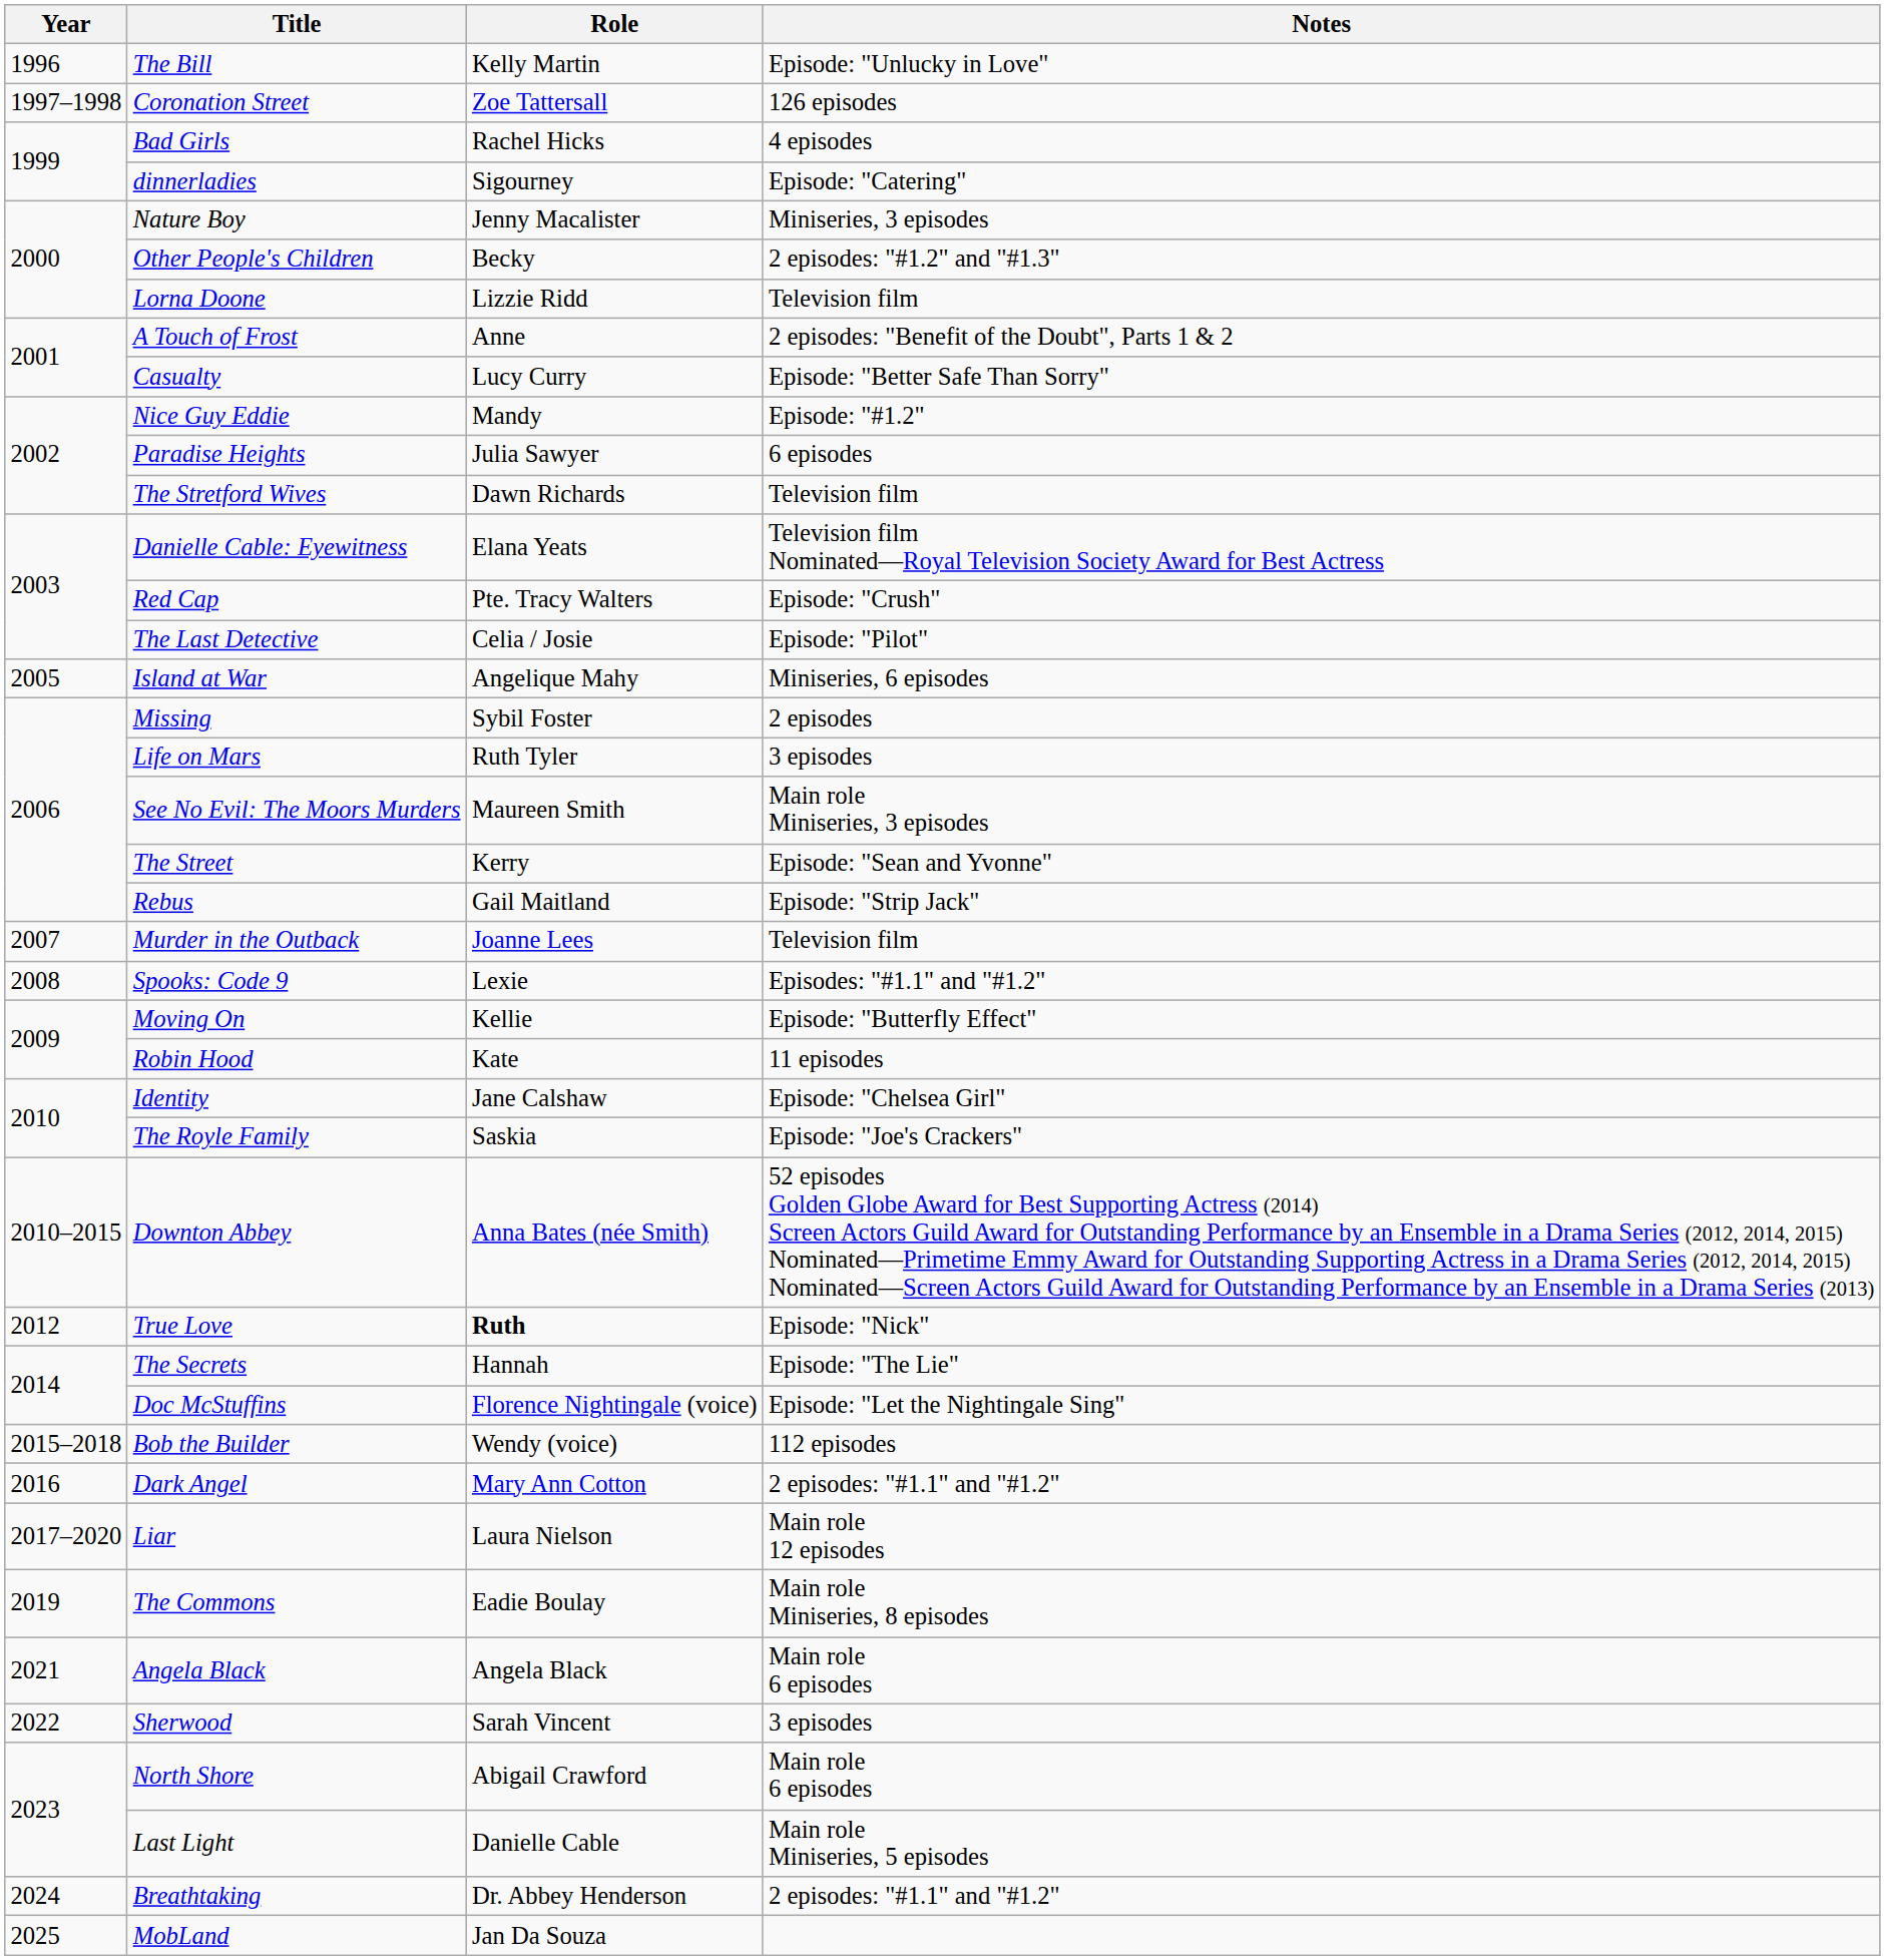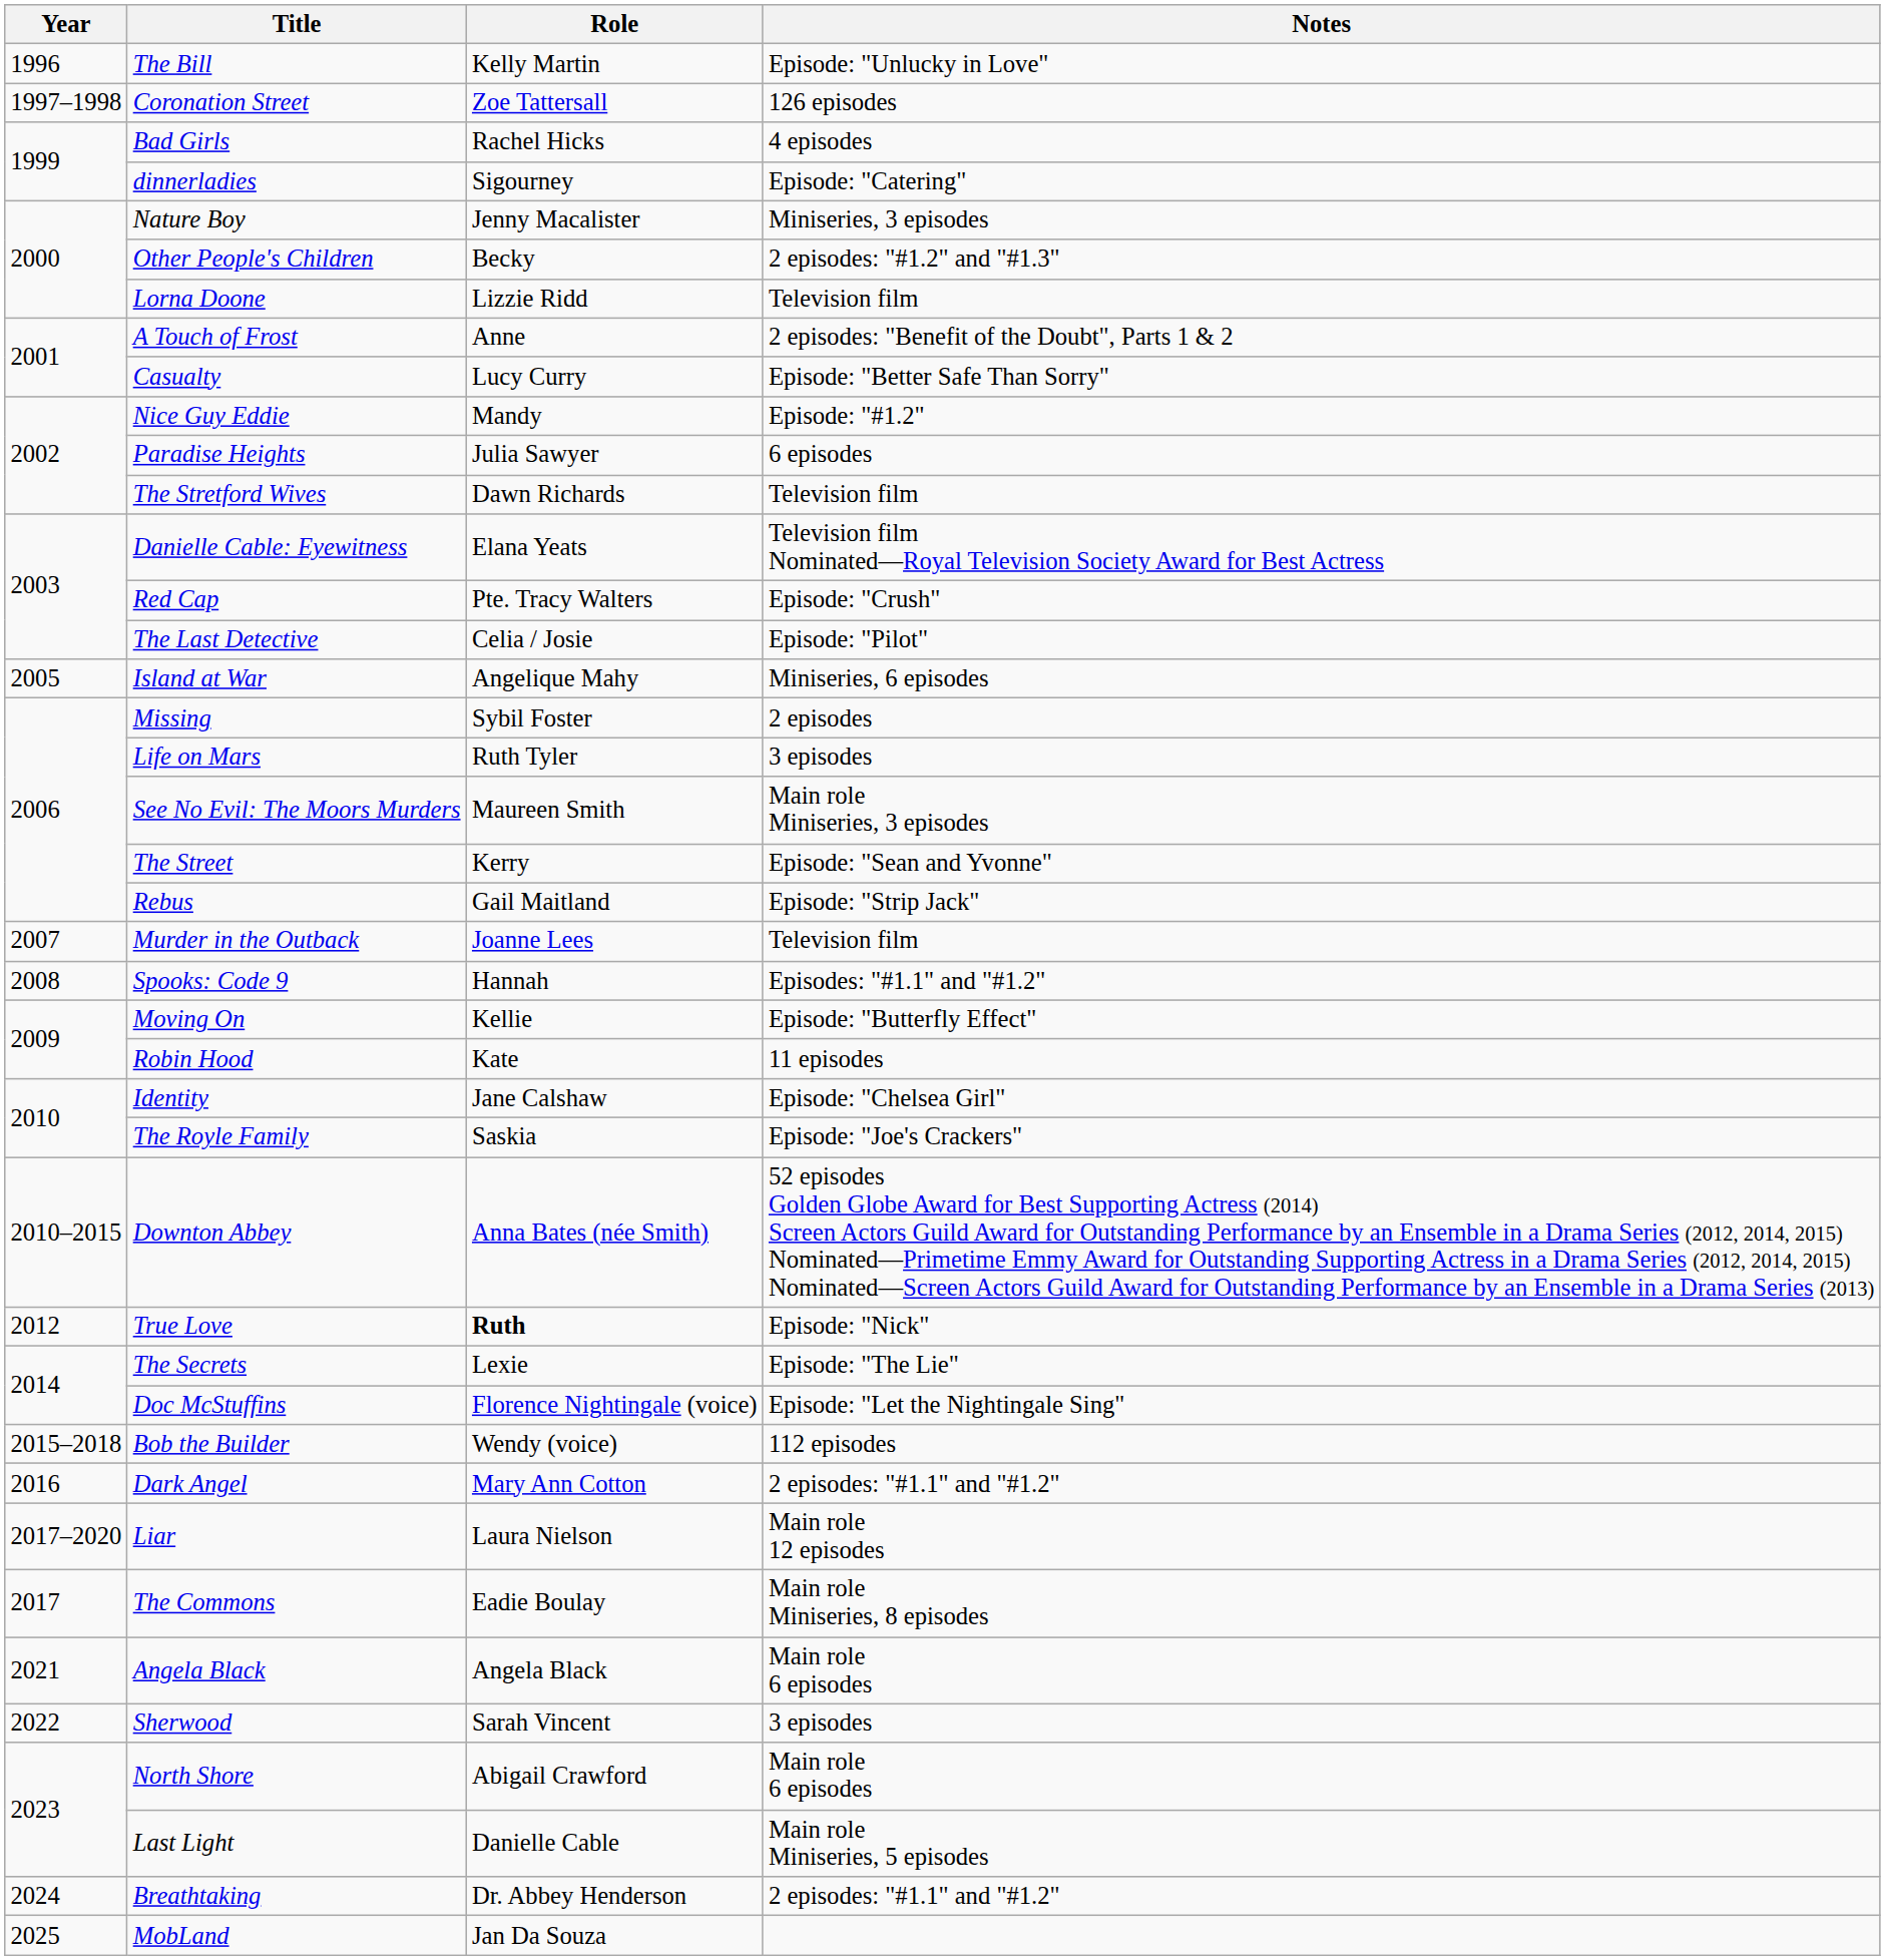Spooks: Code 9 | Role: Lexie -> Hannah
The Secrets | Role: Hannah -> Lexie
The Commons | Year: 2019 -> 2017
